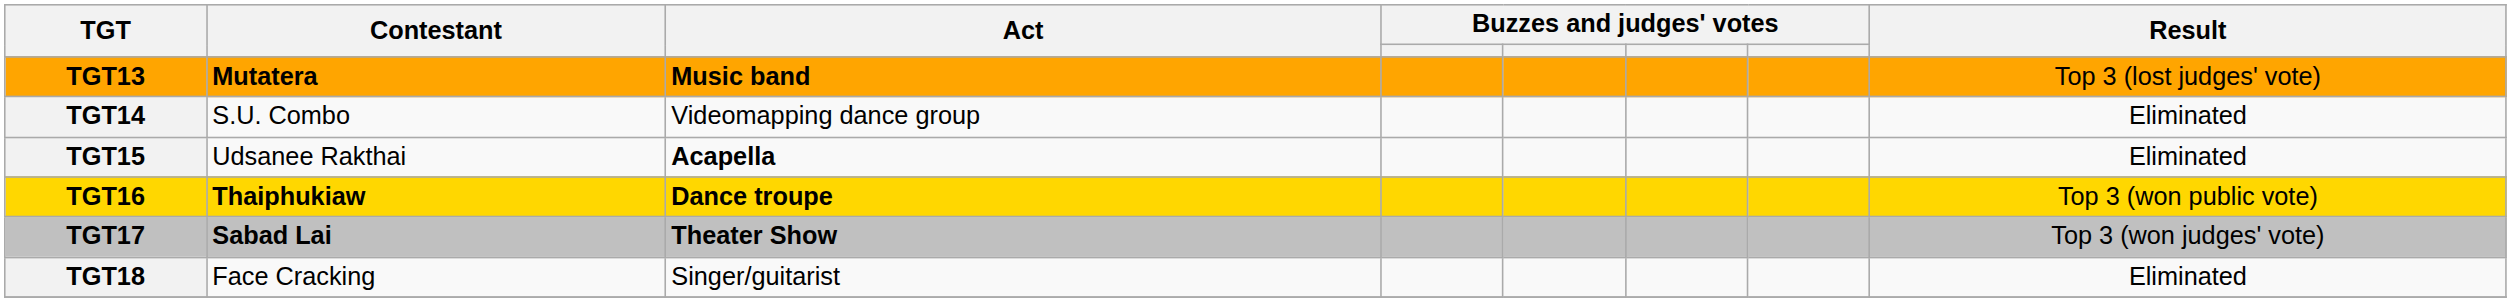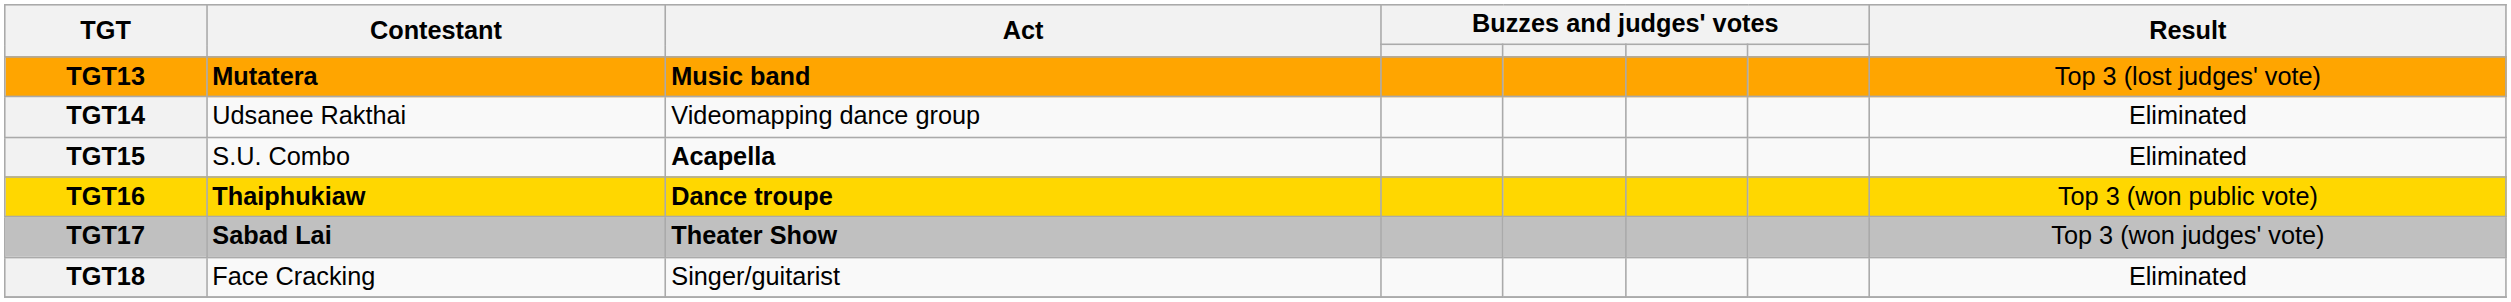TGT14 | Contestant: S.U. Combo -> Udsanee Rakthai
TGT15 | Contestant: Udsanee Rakthai -> S.U. Combo
